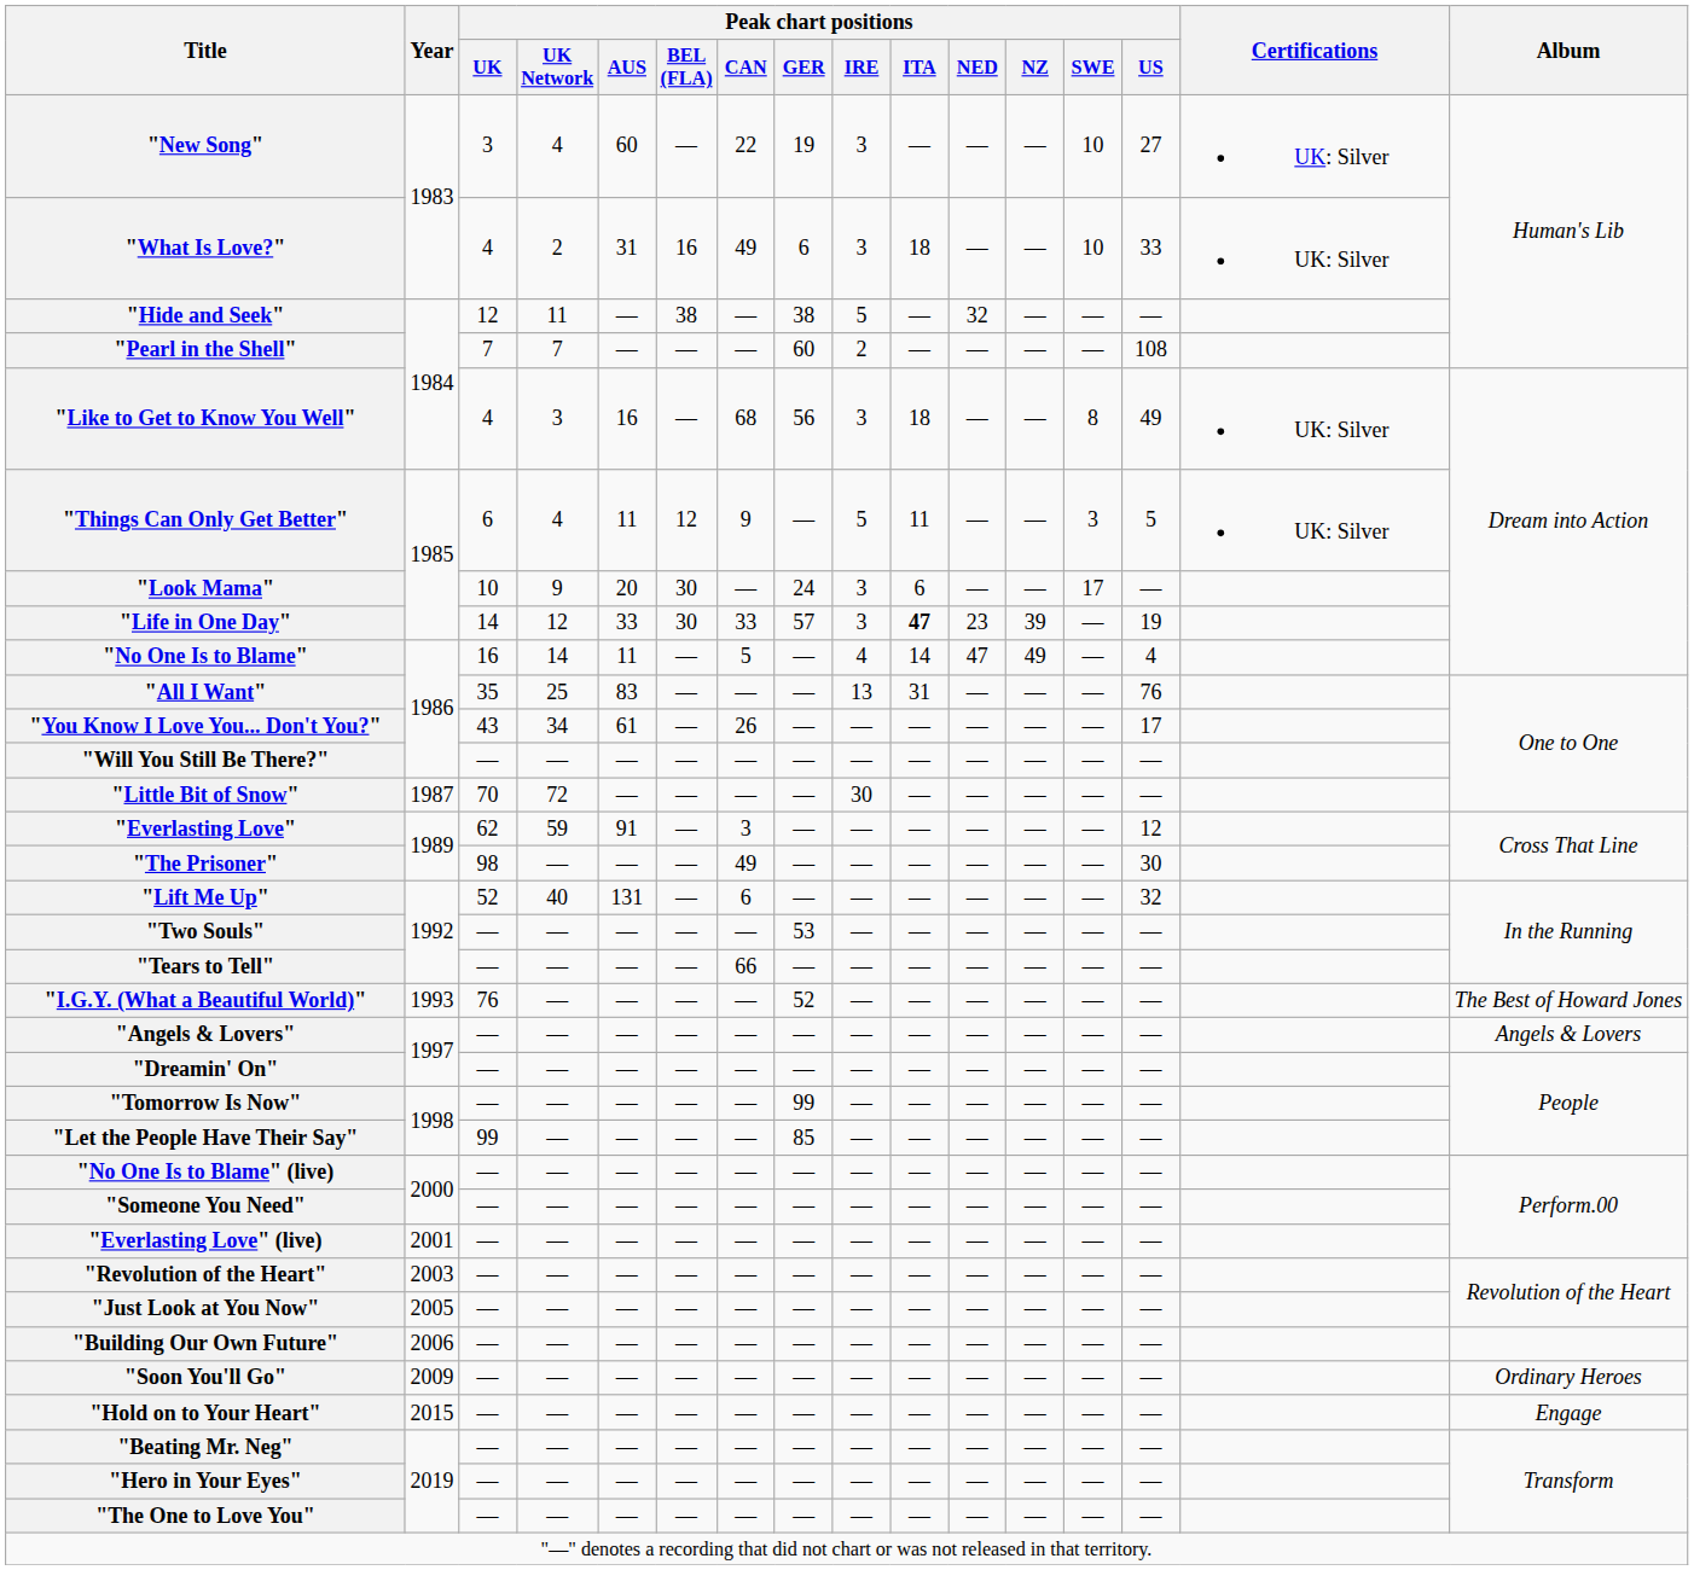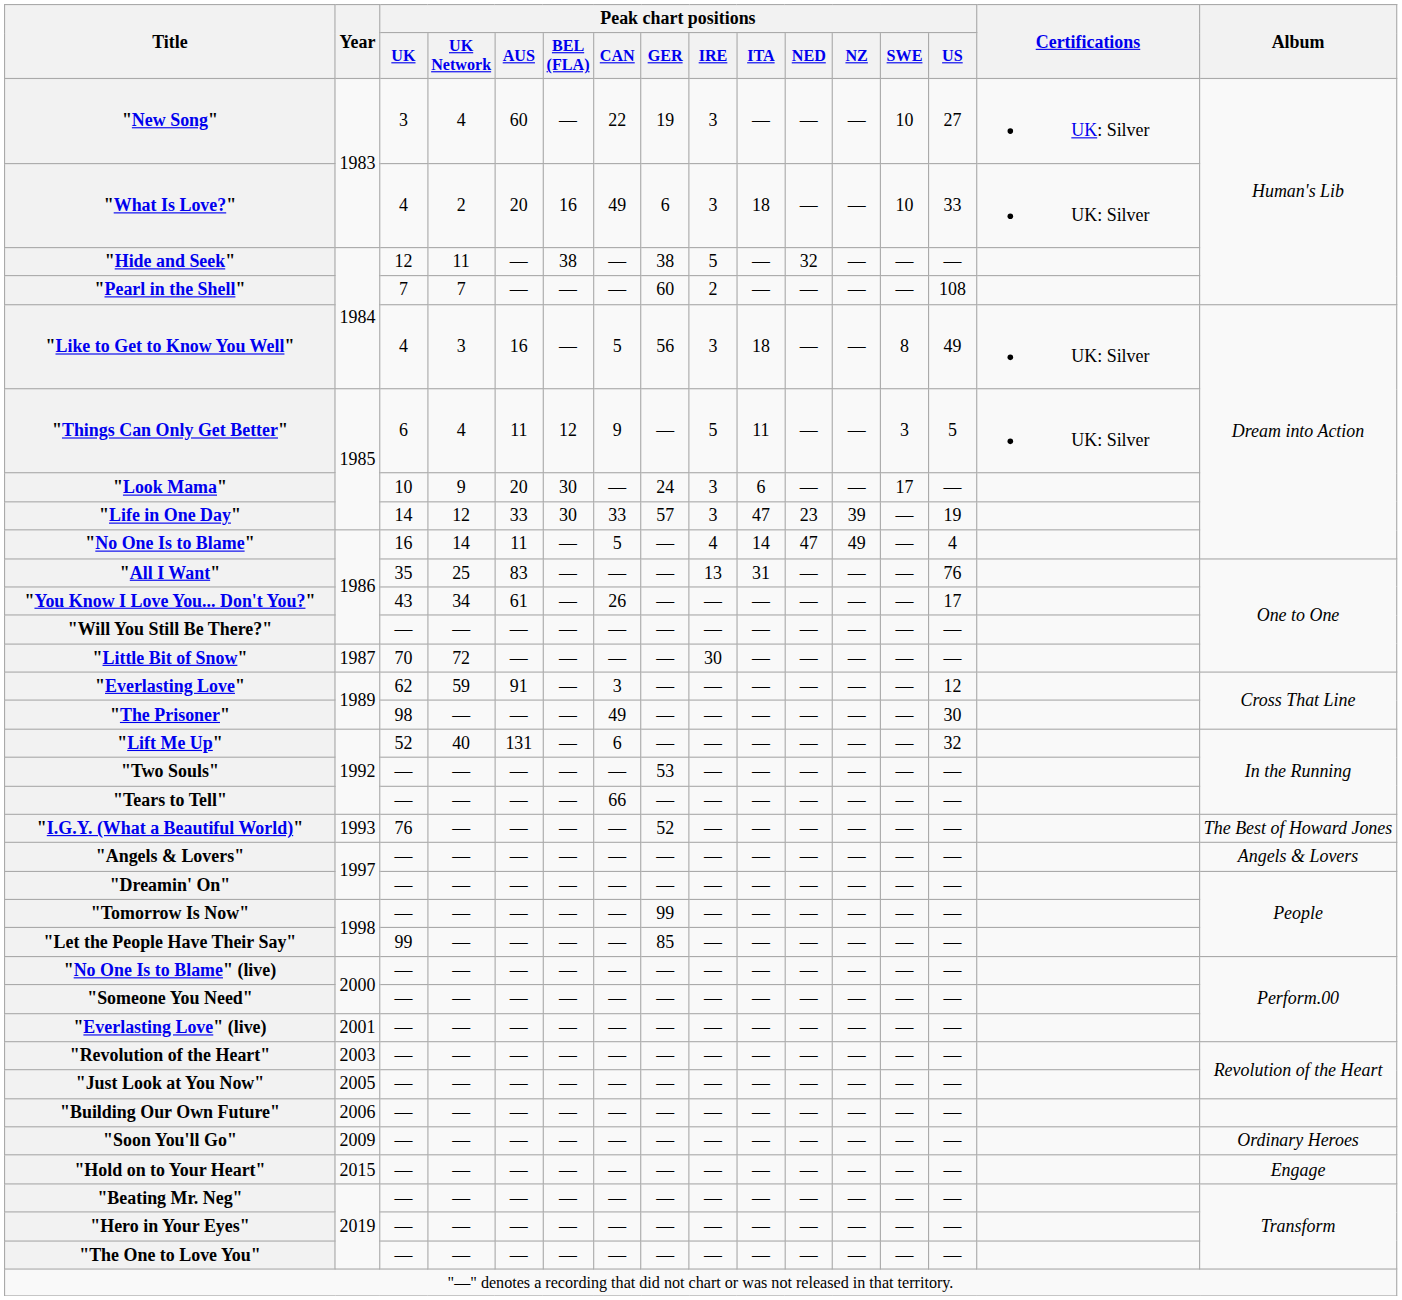"What Is Love?" | Peak chart positions / AUS: 31 -> 20
"Like to Get to Know You Well" | Peak chart positions / CAN: 68 -> 5
"Life in One Day" | Peak chart positions / ITA: bold -> normal
